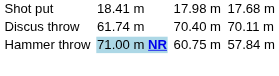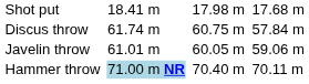Discus throw | column 5: 70.40 m -> 60.75 m
Discus throw | column 7: 70.11 m -> 57.84 m
+ row: Javelin throw | 61.01 m | 60.05 m | 59.06 m
Hammer throw | column 5: 60.75 m -> 70.40 m
Hammer throw | column 7: 57.84 m -> 70.11 m
